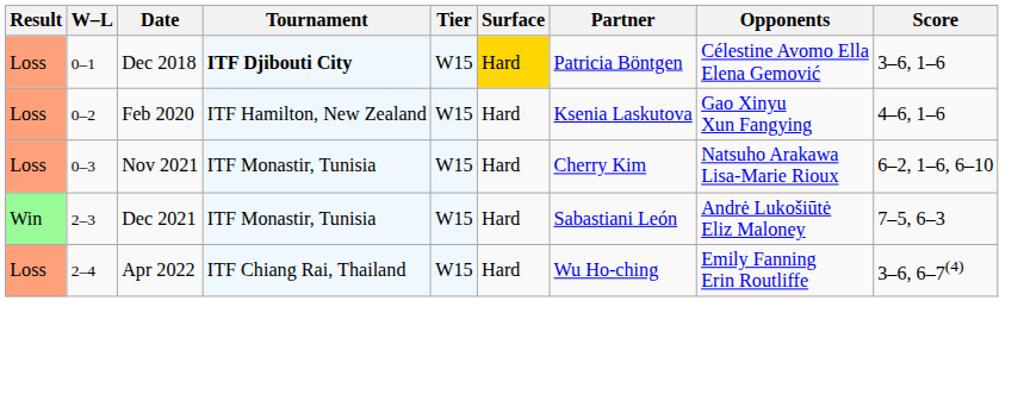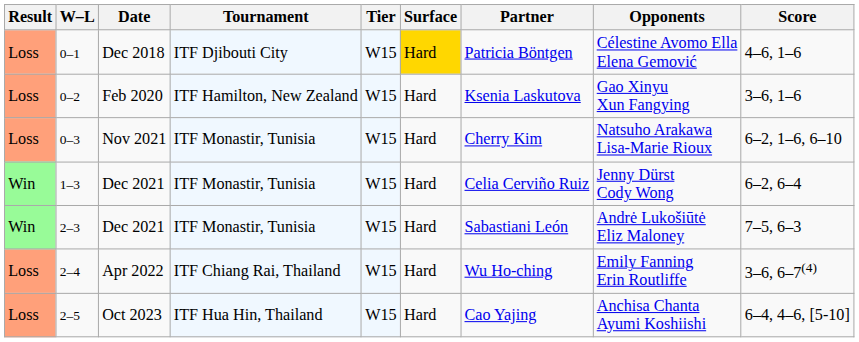0–1 | Tournament: bold -> normal
0–1 | Score: 3–6, 1–6 -> 4–6, 1–6
0–2 | Score: 4–6, 1–6 -> 3–6, 1–6
+ row: Win | 1–3 | Dec 2021 | ITF Monastir, Tunisia | W15 | Hard | Celia Cerviño Ruiz | Jenny Dürst Cody Wong | 6–2, 6–4
+ row: Loss | 2–5 | Oct 2023 | ITF Hua Hin, Thailand | W15 | Hard | Cao Yajing | Anchisa Chanta Ayumi Koshiishi | 6–4, 4–6, [5-10]
